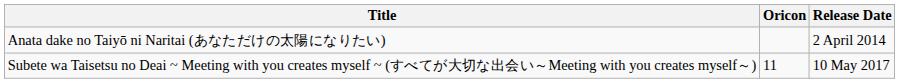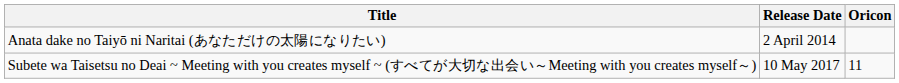columns swapped: Release Date <-> Oricon
